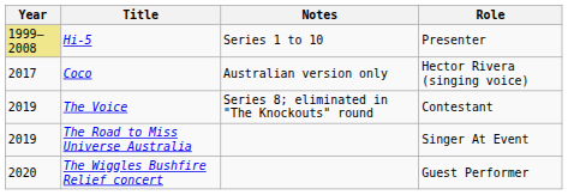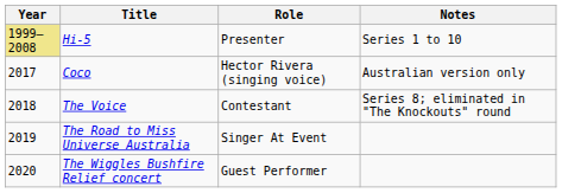columns swapped: Role <-> Notes
The Voice | Year: 2019 -> 2018
